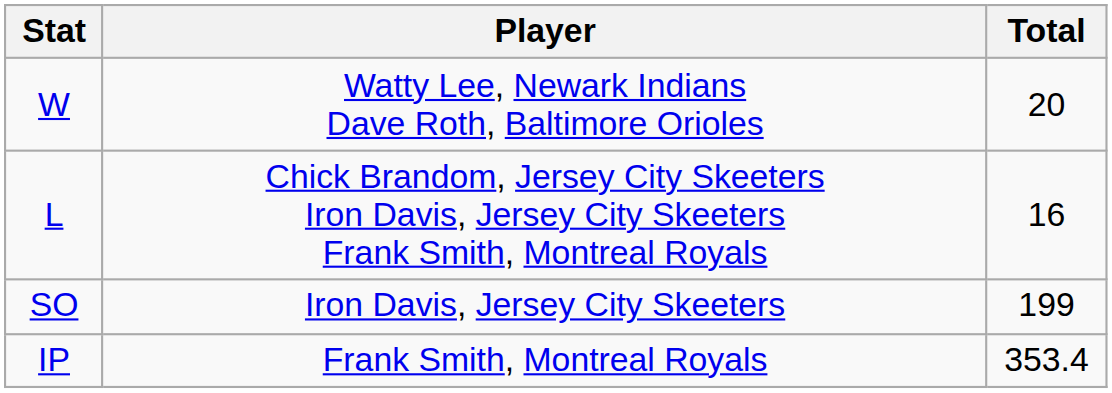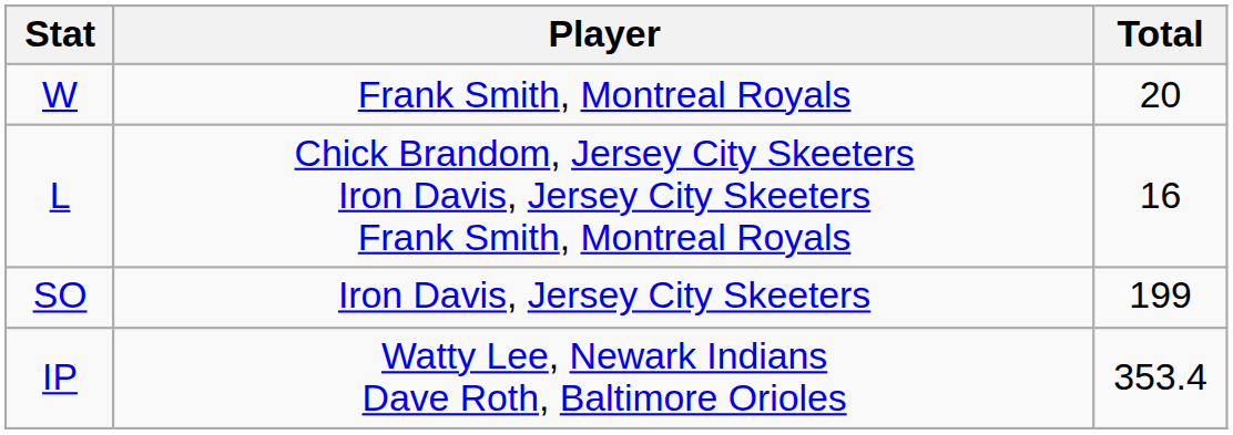W | Player: Watty Lee, Newark Indians Dave Roth, Baltimore Orioles -> Frank Smith, Montreal Royals
IP | Player: Frank Smith, Montreal Royals -> Watty Lee, Newark Indians Dave Roth, Baltimore Orioles
